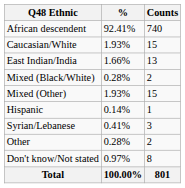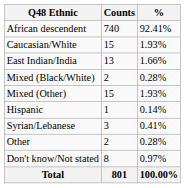columns swapped: Counts <-> %
